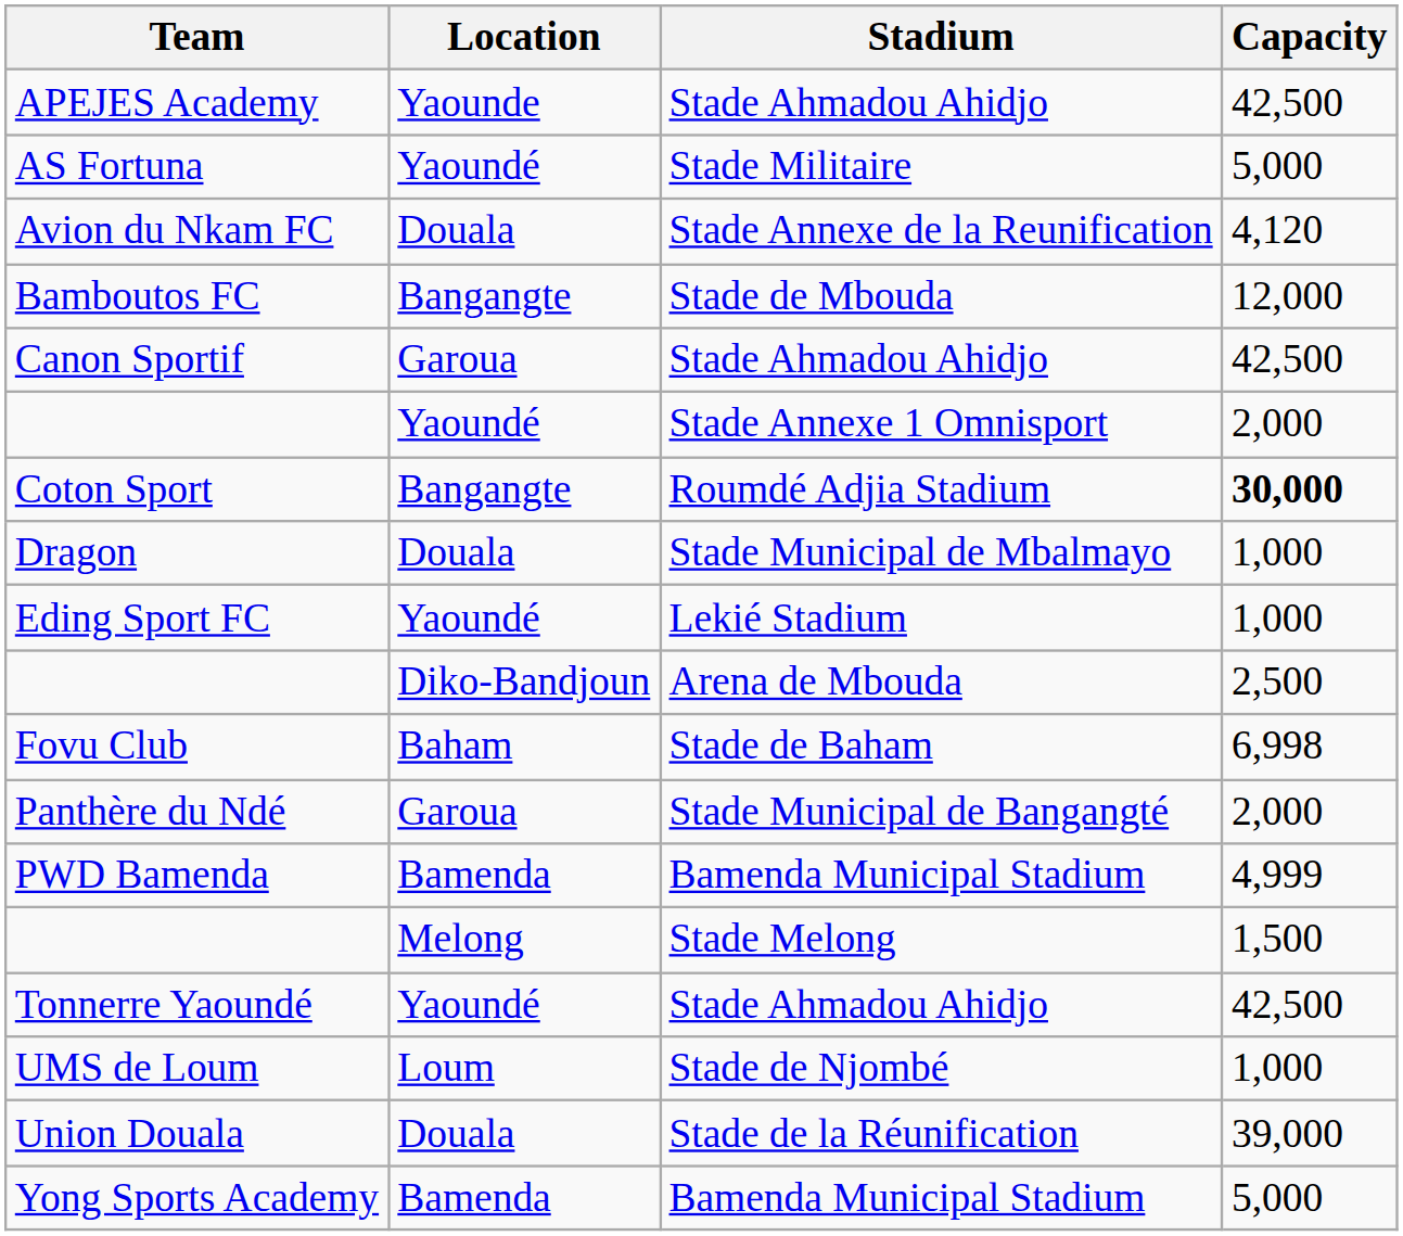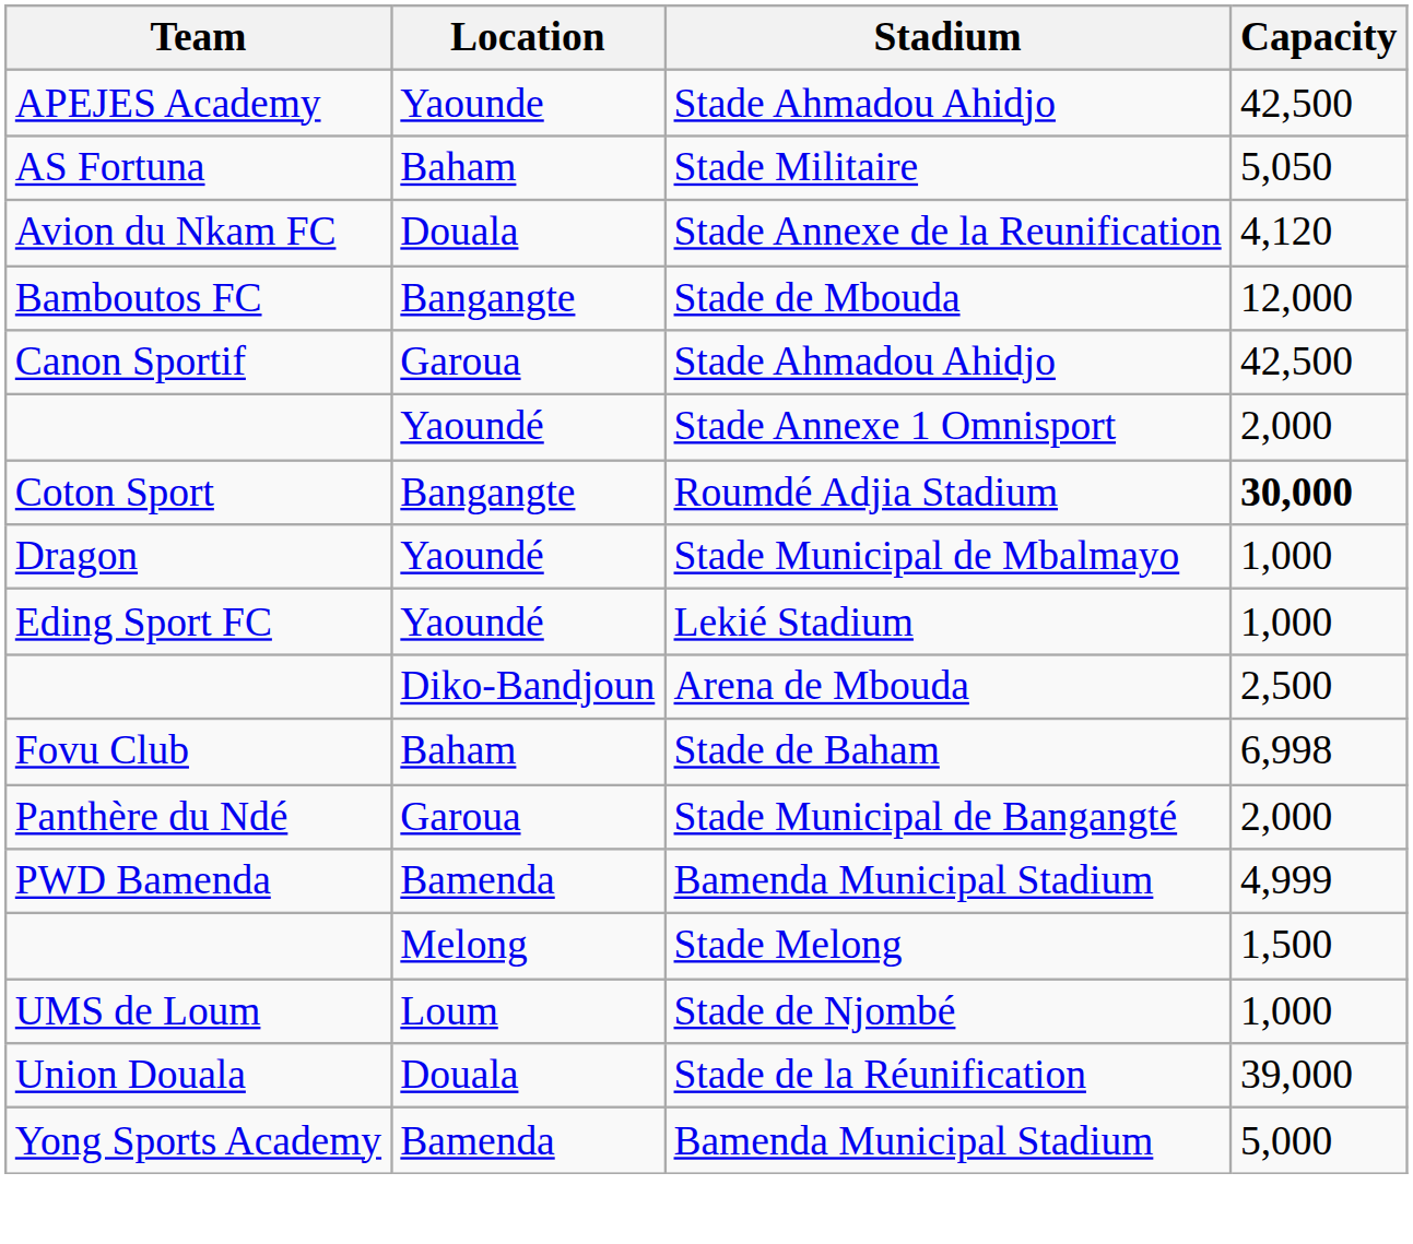AS Fortuna | Location: Yaoundé -> Baham
AS Fortuna | Capacity: 5,000 -> 5,050
Dragon | Location: Douala -> Yaoundé
- row: Tonnerre Yaoundé | Yaoundé | Stade Ahmadou Ahidjo | 42,500
